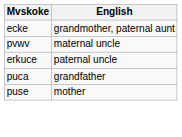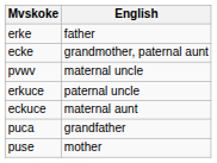+ row: erke | father
+ row: eckuce | maternal aunt
